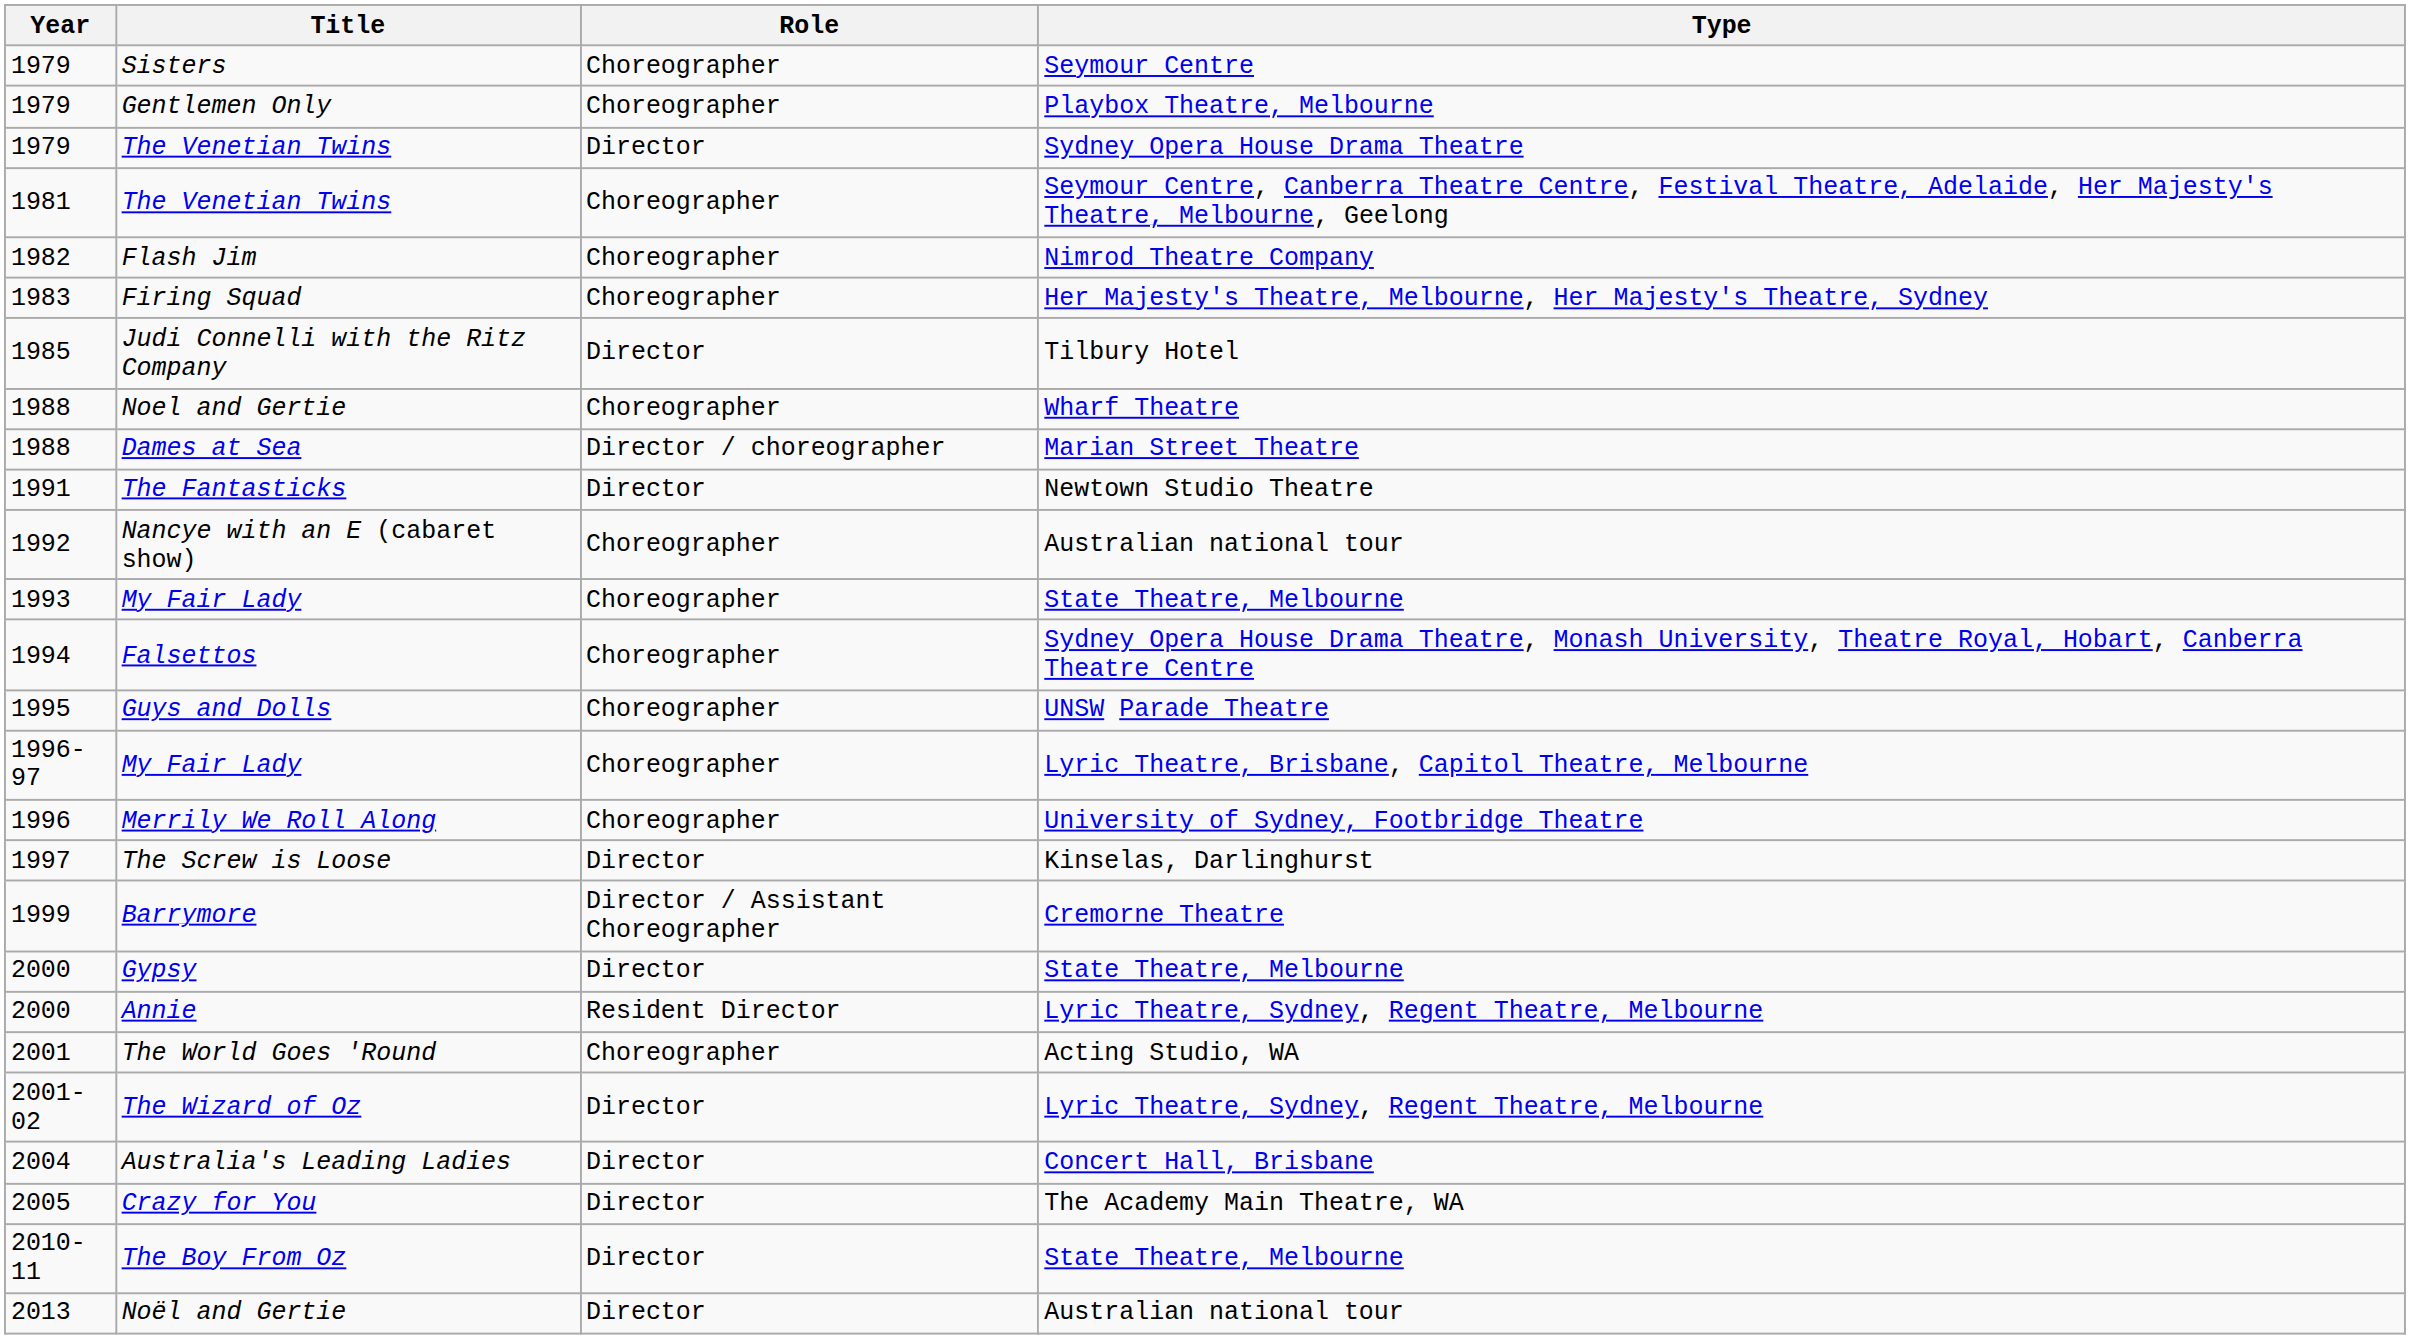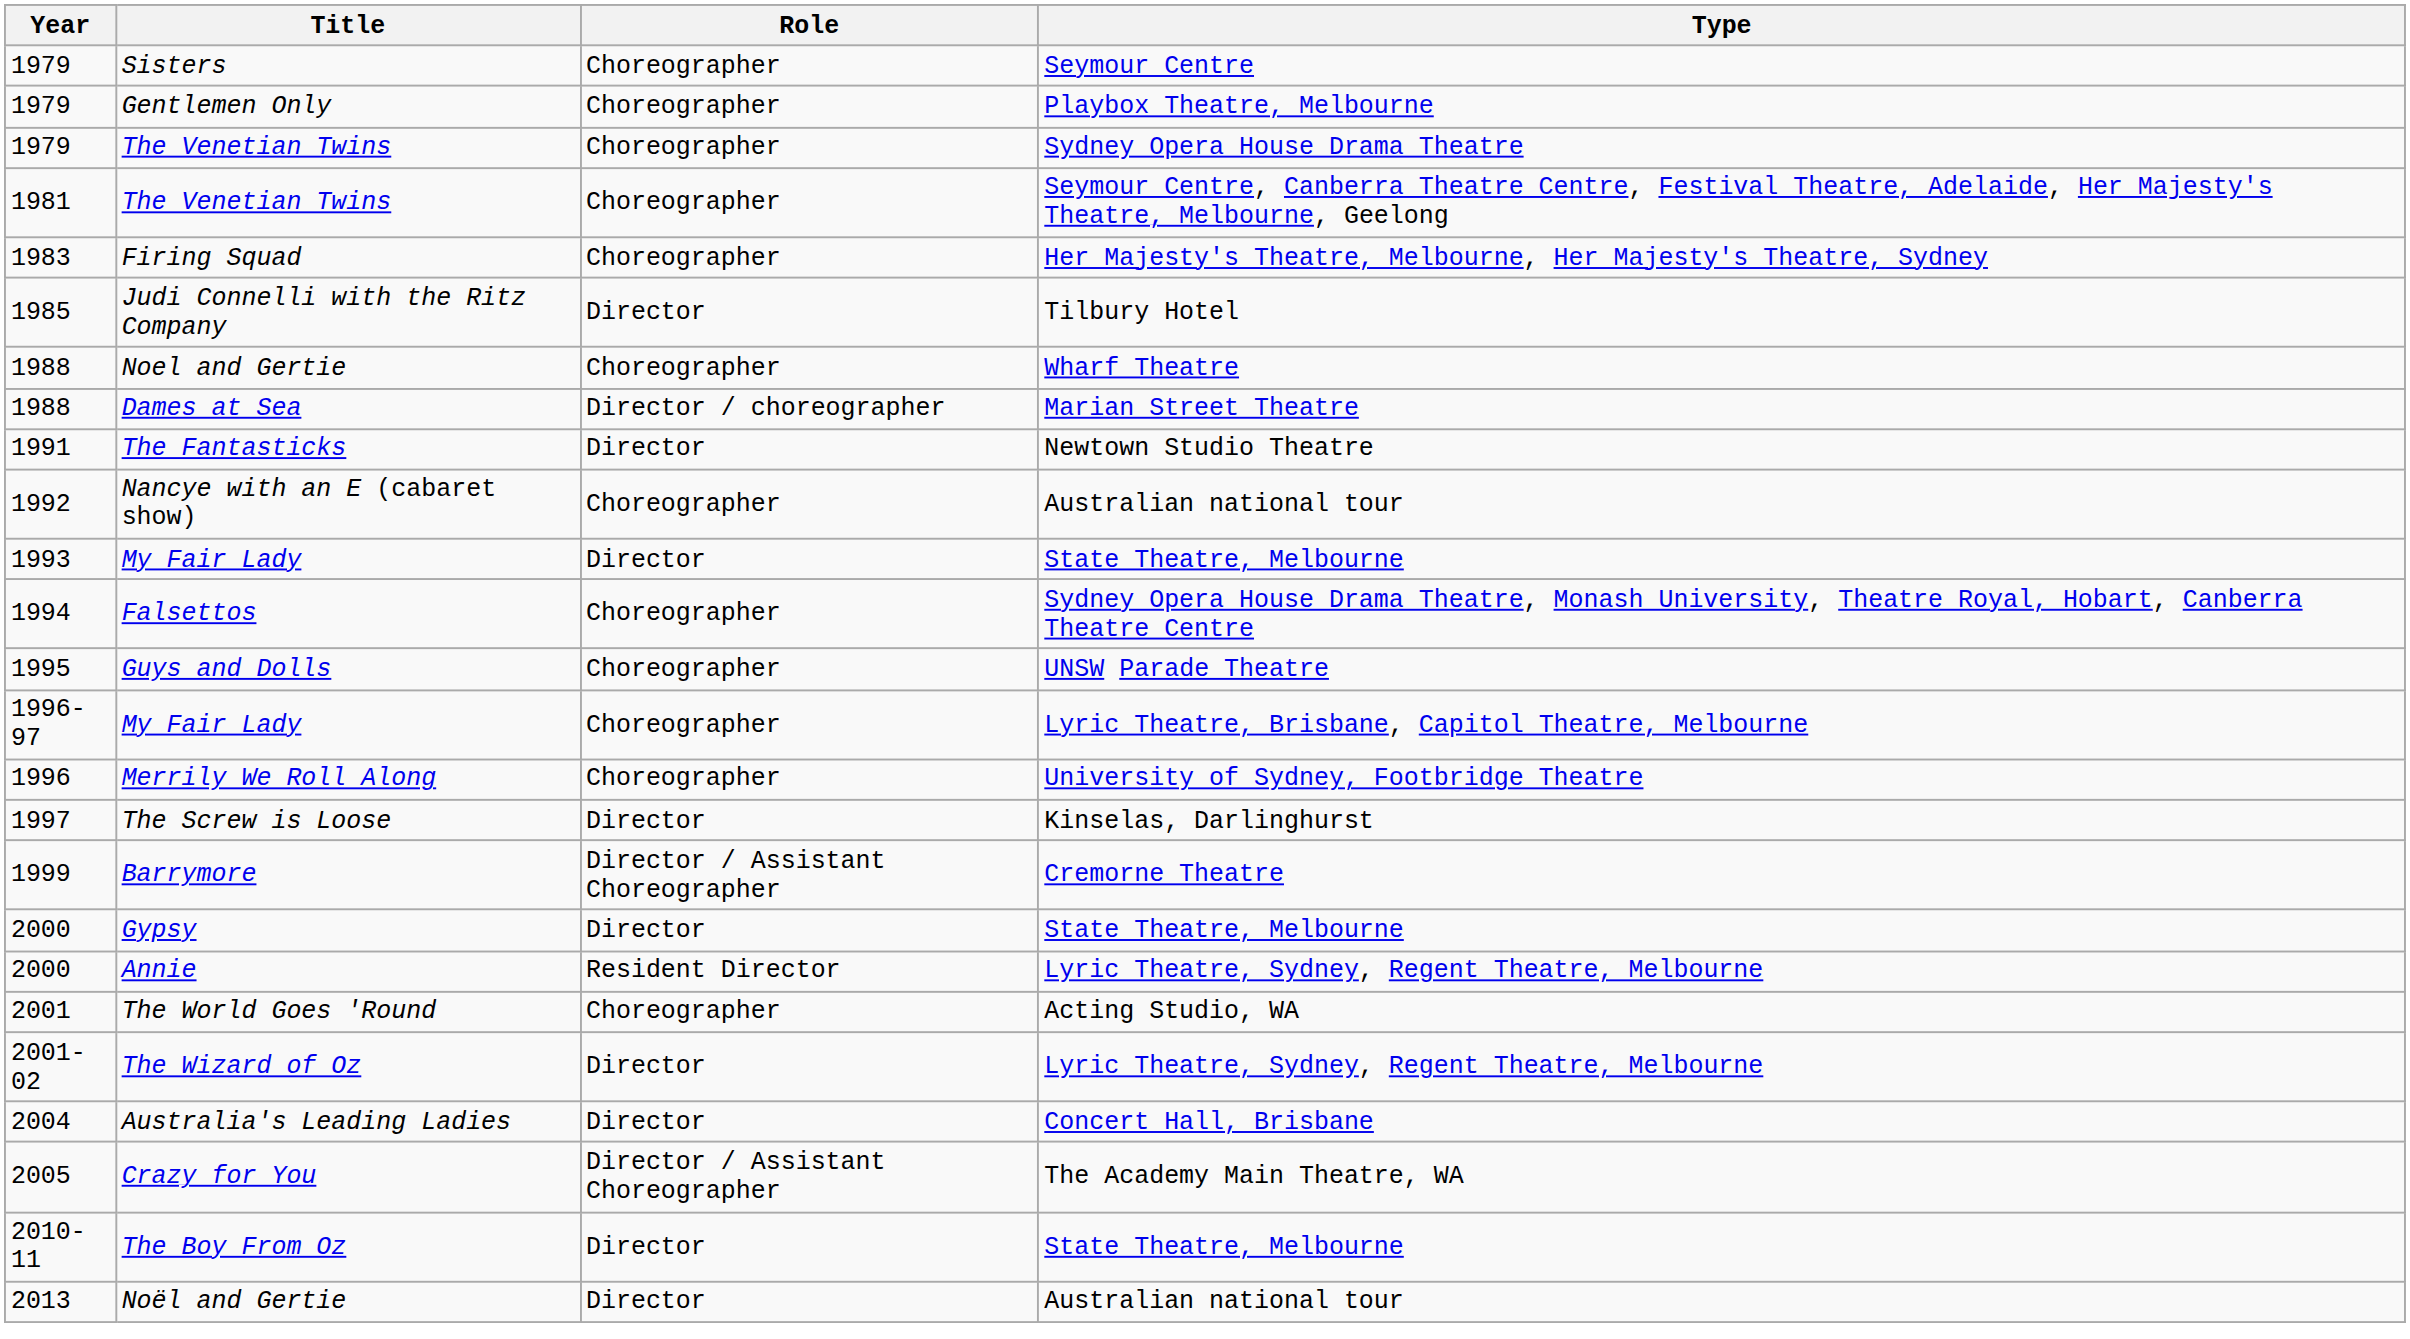1979 / The Venetian Twins | Role: Director -> Choreographer
- row: 1982 | Flash Jim | Choreographer | Nimrod Theatre Company
1993 / My Fair Lady | Role: Choreographer -> Director
Crazy for You | Role: Director -> Director / Assistant Choreographer
